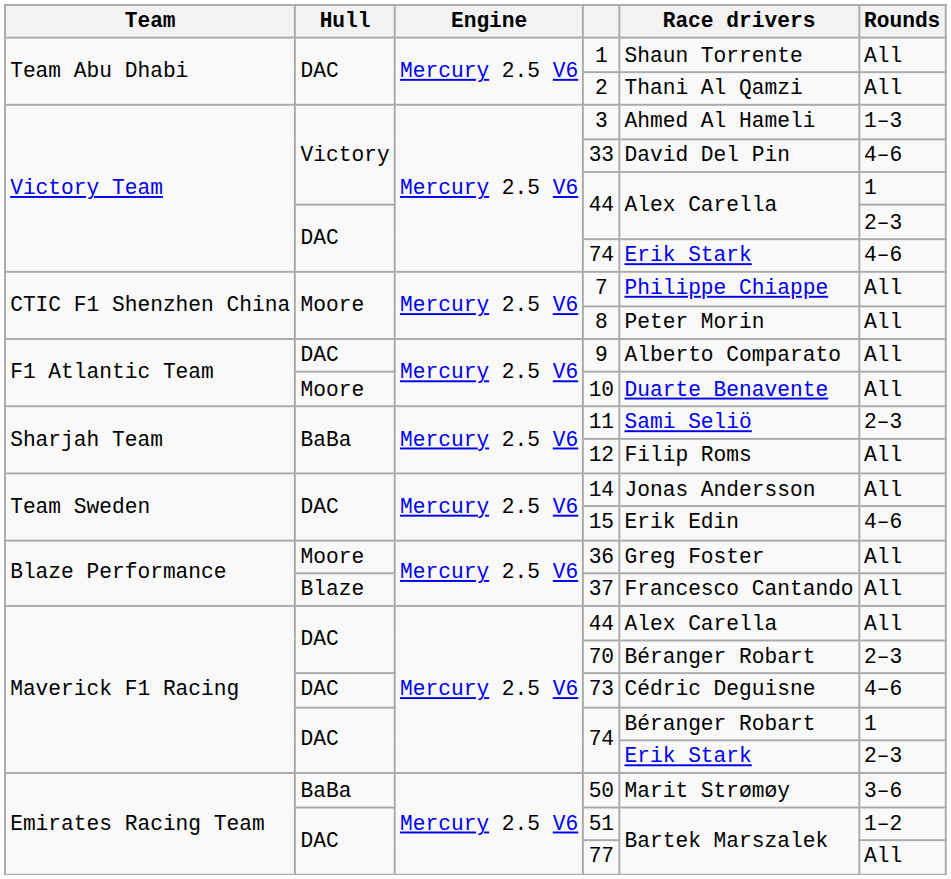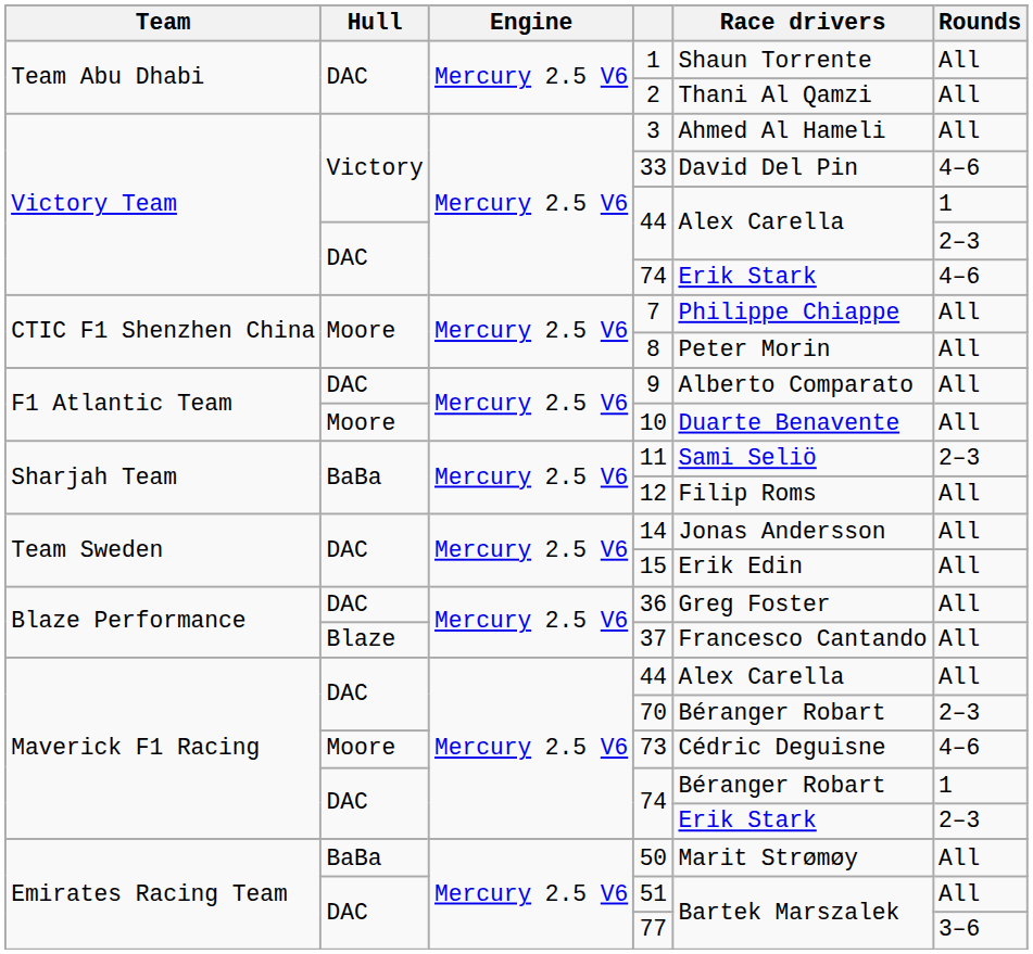3 | Rounds: 1–3 -> All
15 | Rounds: 4–6 -> All
36 | Hull: Moore -> DAC
73 | Hull: DAC -> Moore
50 | Rounds: 3–6 -> All
51 | Rounds: 1–2 -> All
77 | Rounds: All -> 3–6
